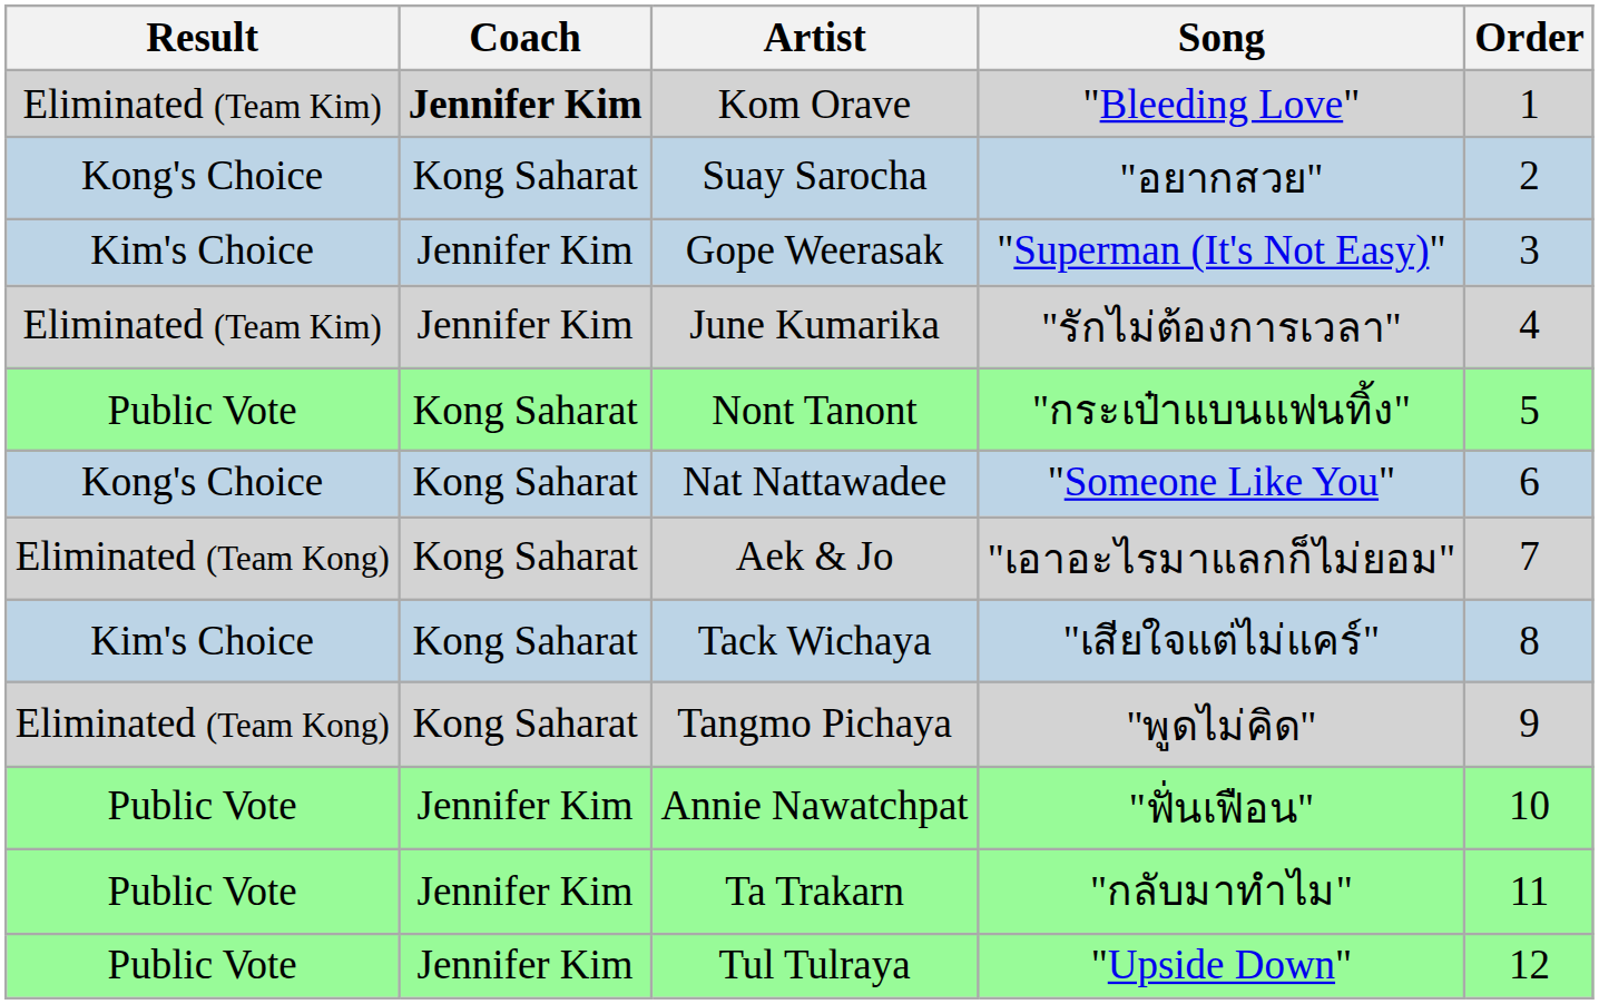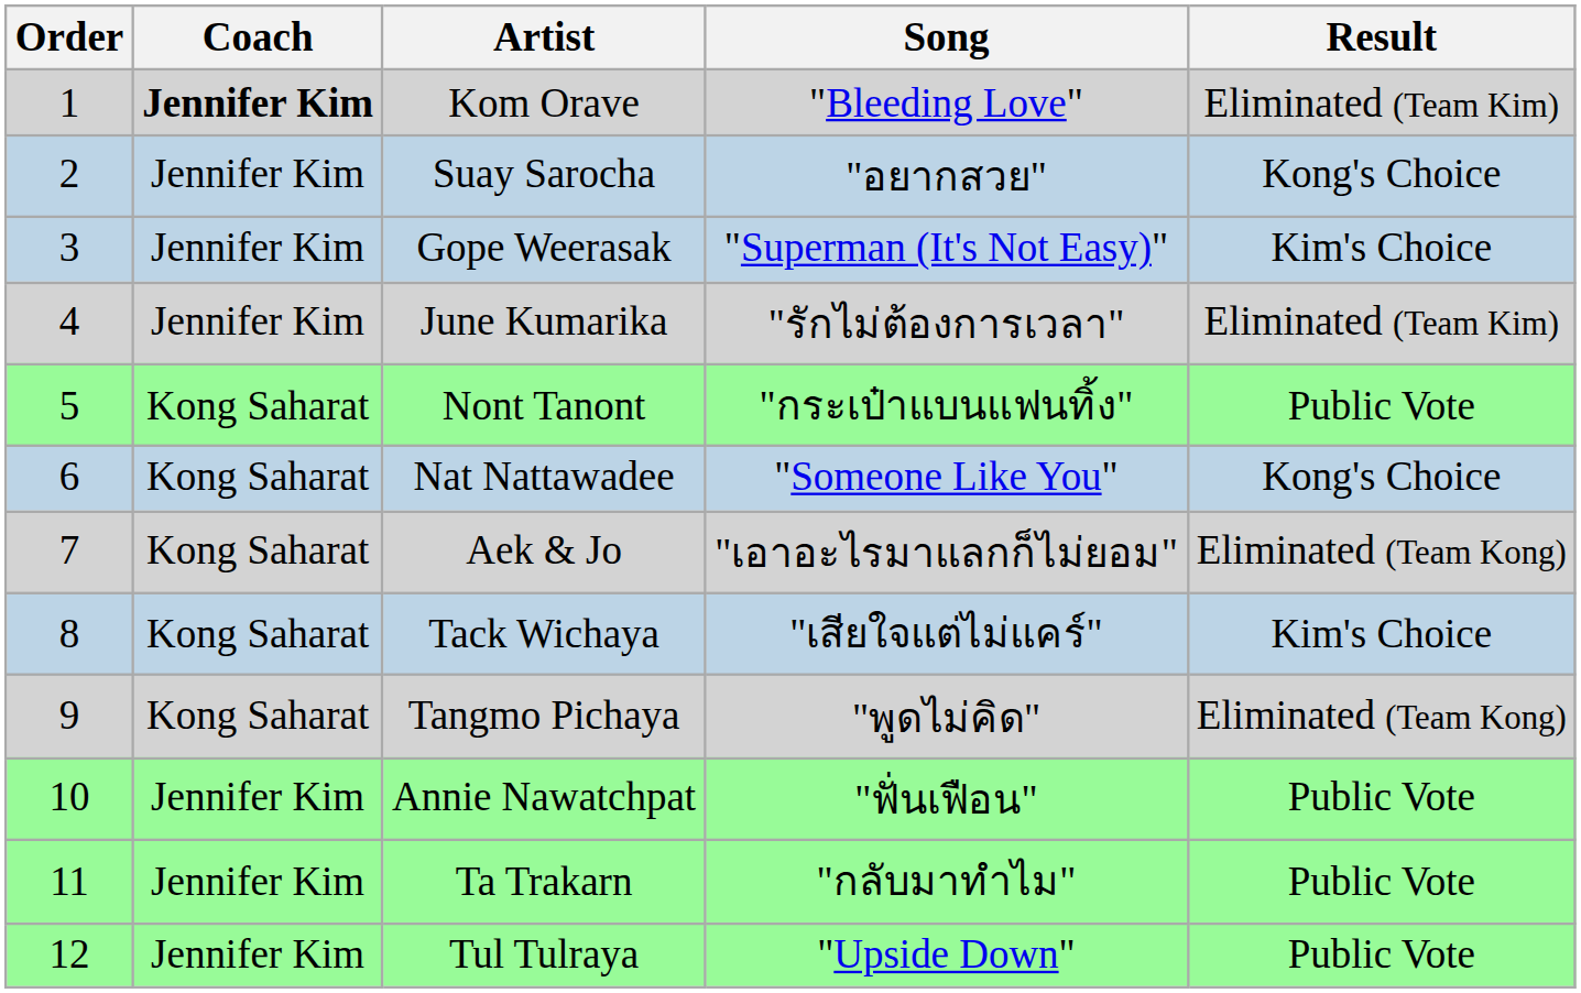columns swapped: Order <-> Result
Suay Sarocha | Coach: Kong Saharat -> Jennifer Kim
